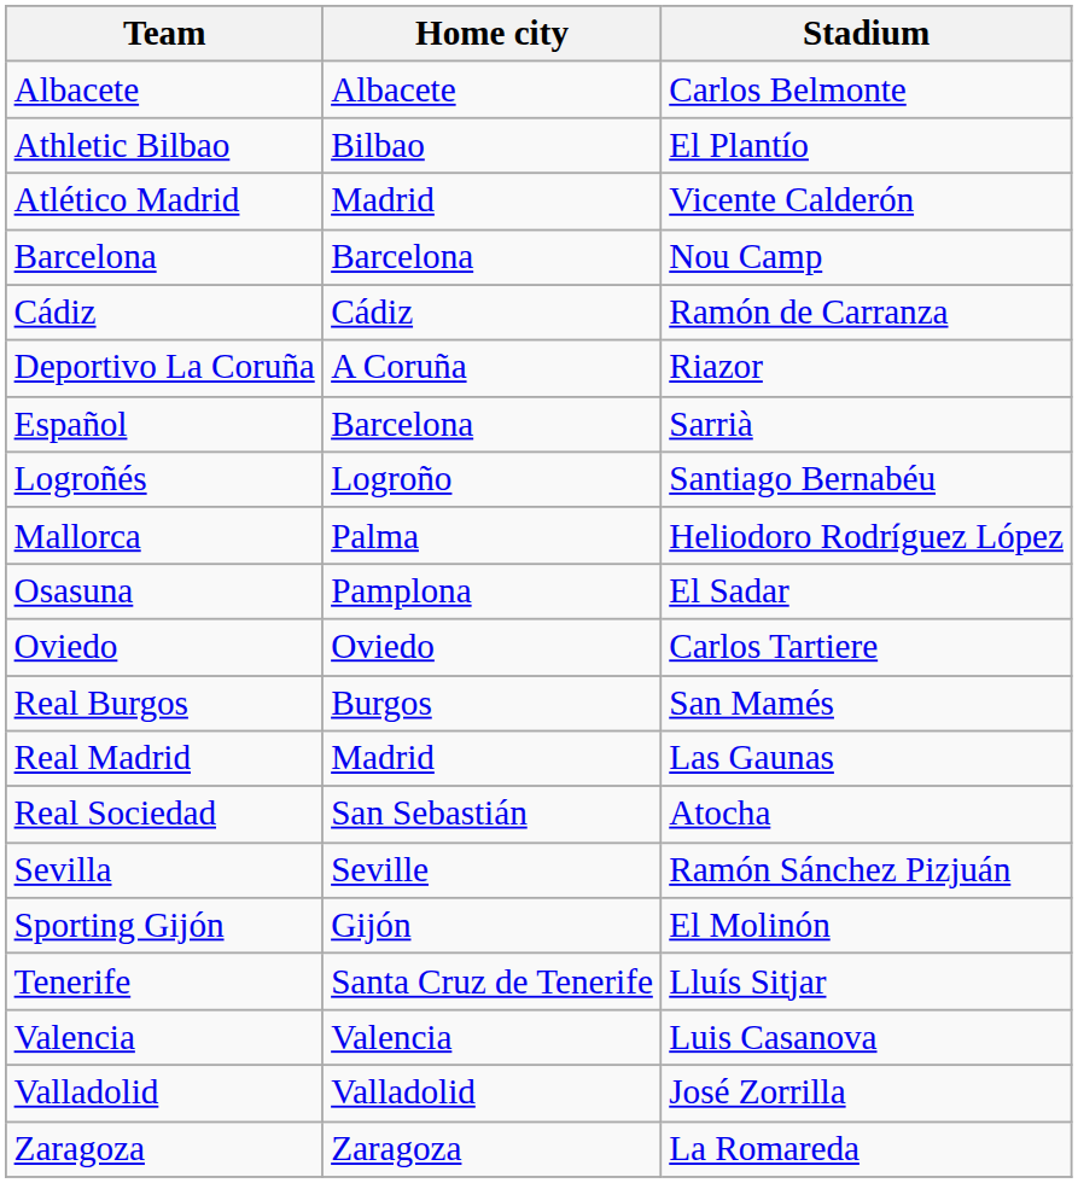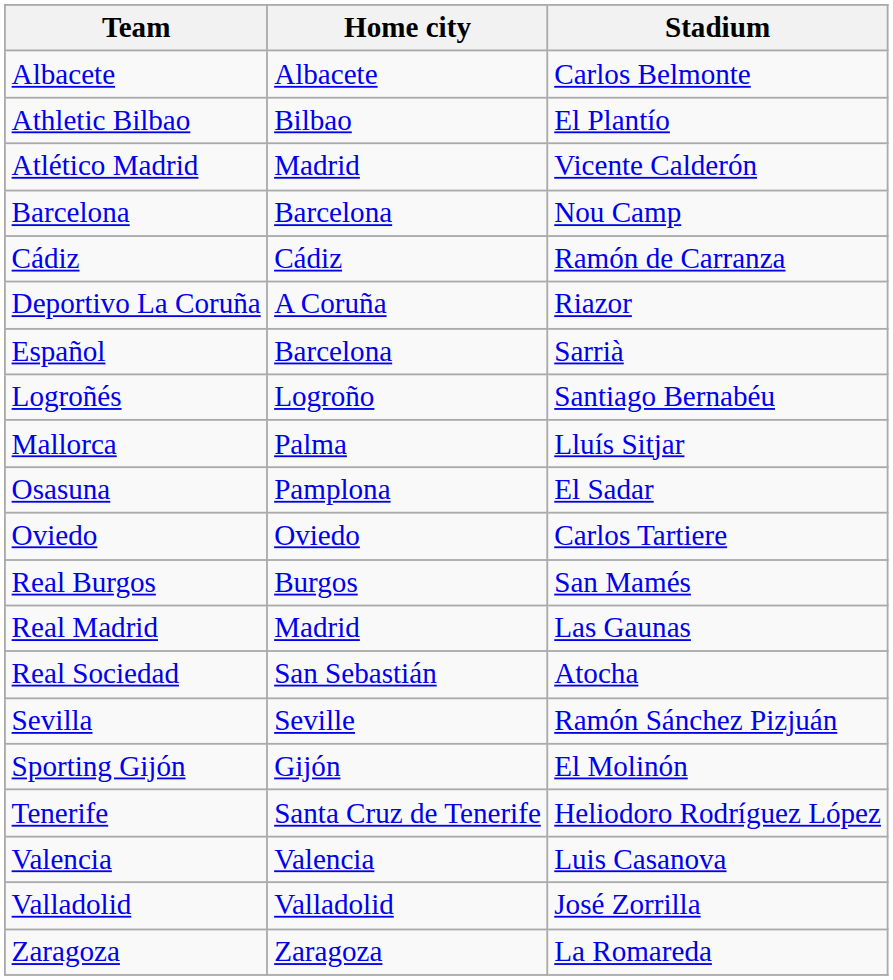Mallorca | Stadium: Heliodoro Rodríguez López -> Lluís Sitjar
Tenerife | Stadium: Lluís Sitjar -> Heliodoro Rodríguez López
